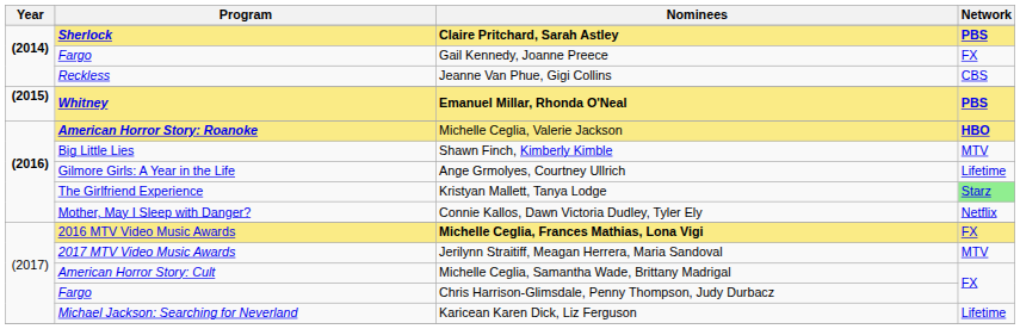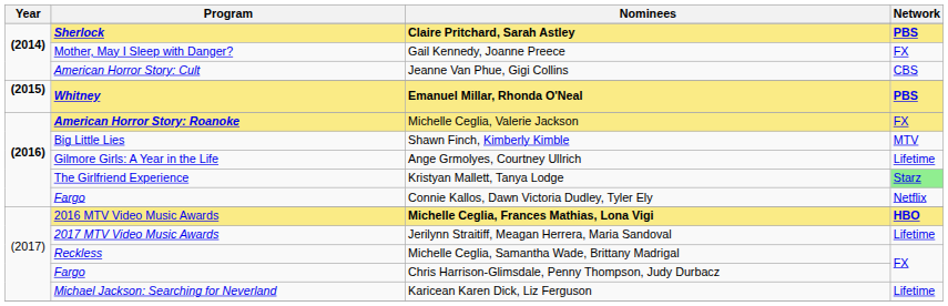Gail Kennedy, Joanne Preece | Program: Fargo -> Mother, May I Sleep with Danger?
Jeanne Van Phue, Gigi Collins | Program: Reckless -> American Horror Story: Cult
Michelle Ceglia, Valerie Jackson | Network: HBO -> FX
Connie Kallos, Dawn Victoria Dudley, Tyler Ely | Program: Mother, May I Sleep with Danger? -> Fargo
Michelle Ceglia, Frances Mathias, Lona Vigi | Network: FX -> HBO
Jerilynn Straitiff, Meagan Herrera, Maria Sandoval | Network: MTV -> Lifetime
Michelle Ceglia, Samantha Wade, Brittany Madrigal | Program: American Horror Story: Cult -> Reckless
